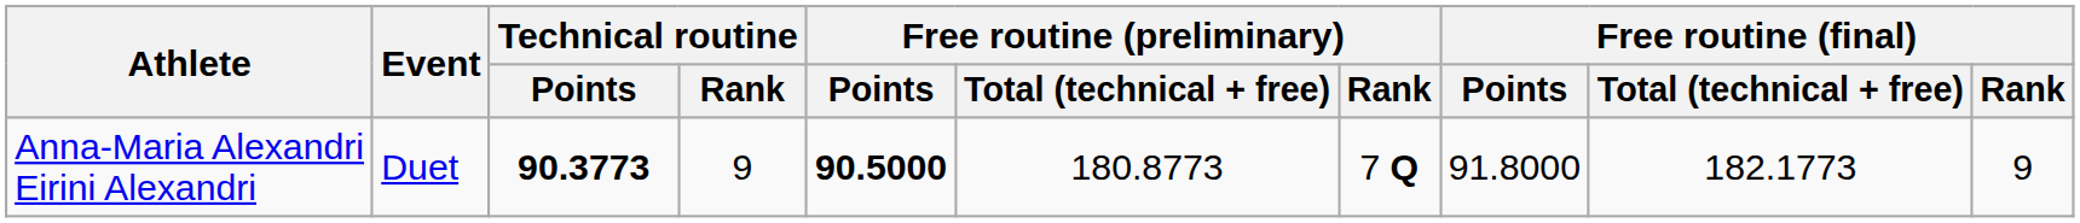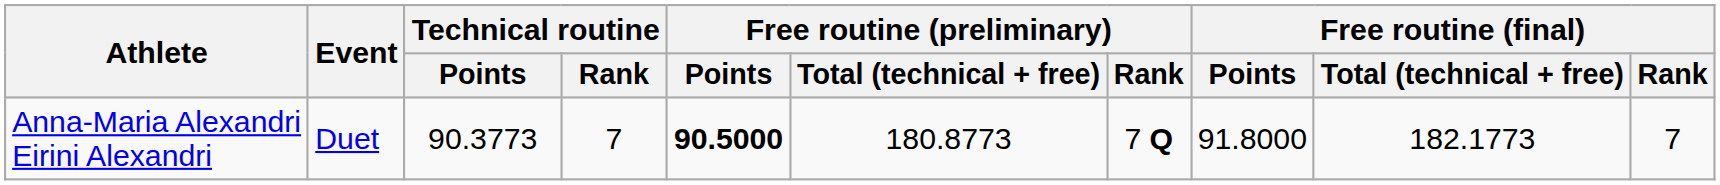Anna-Maria Alexandri Eirini Alexandri | Technical routine / Points: bold -> normal
Anna-Maria Alexandri Eirini Alexandri | Technical routine / Rank: 9 -> 7
Anna-Maria Alexandri Eirini Alexandri | Free routine (final) / Rank: 9 -> 7
